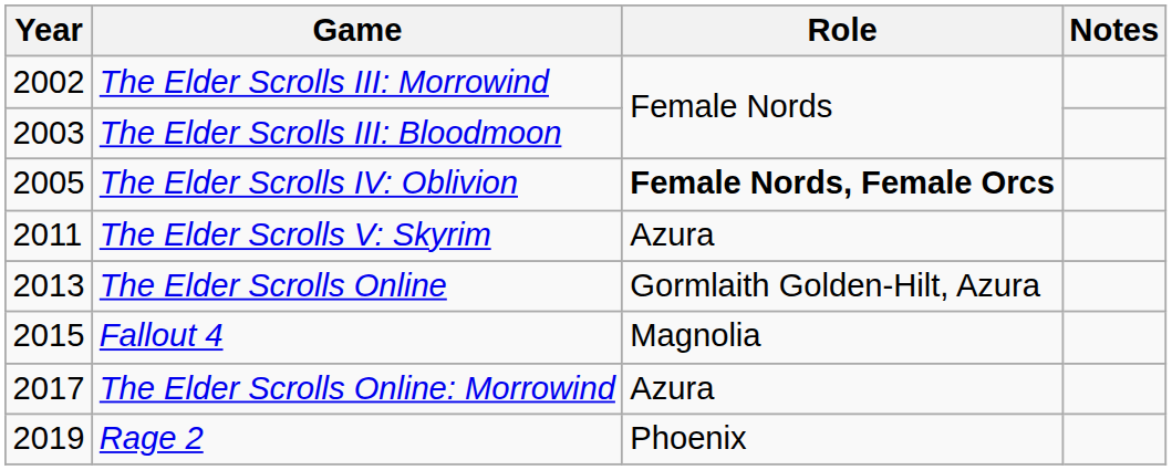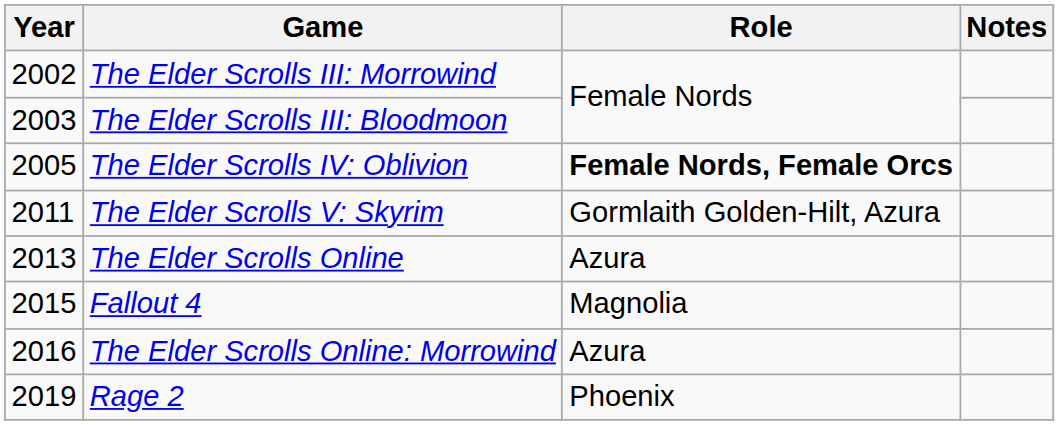The Elder Scrolls V: Skyrim | Role: Azura -> Gormlaith Golden-Hilt, Azura
The Elder Scrolls Online | Role: Gormlaith Golden-Hilt, Azura -> Azura
The Elder Scrolls Online: Morrowind | Year: 2017 -> 2016
